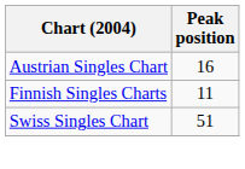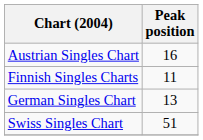+ row: German Singles Chart | 13
